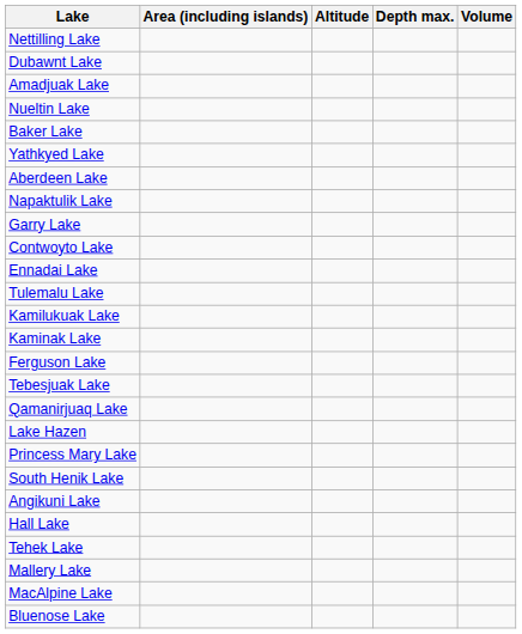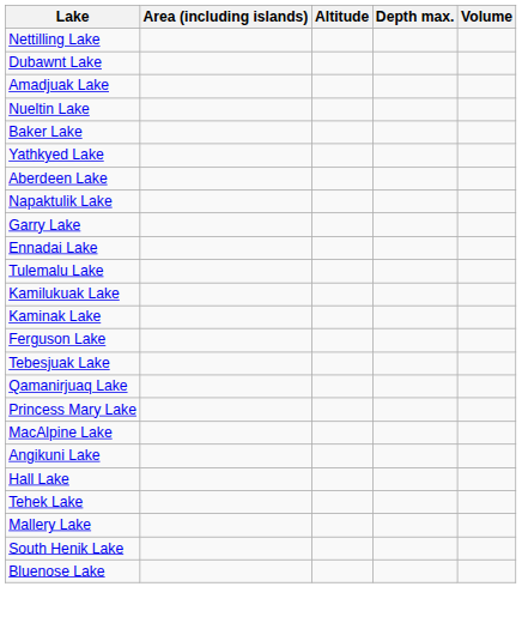- row: Contwoyto Lake
- row: Lake Hazen
rows swapped: South Henik Lake <-> MacAlpine Lake
